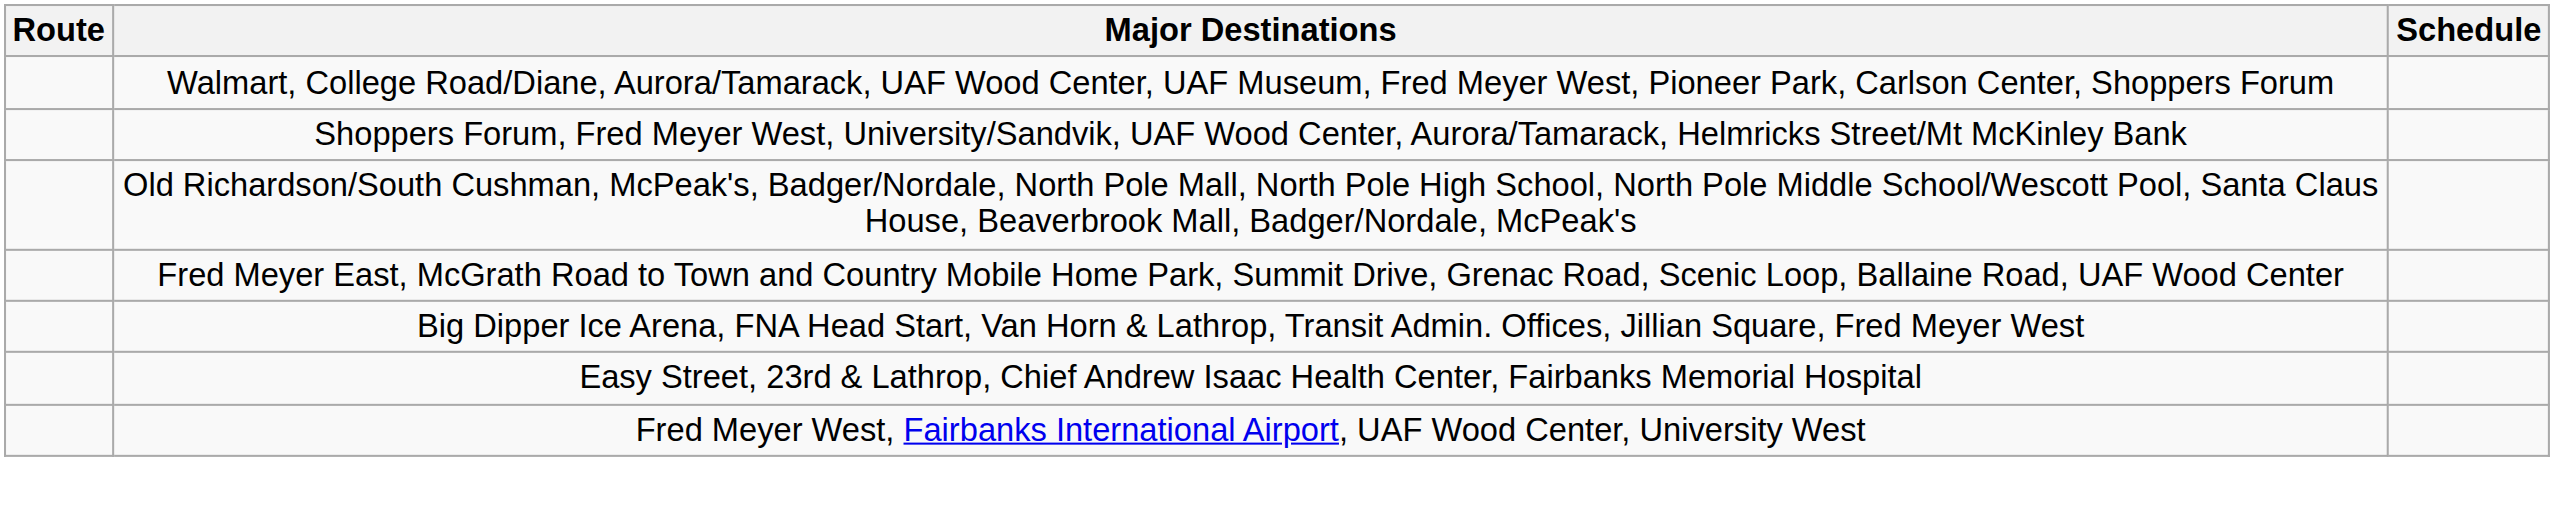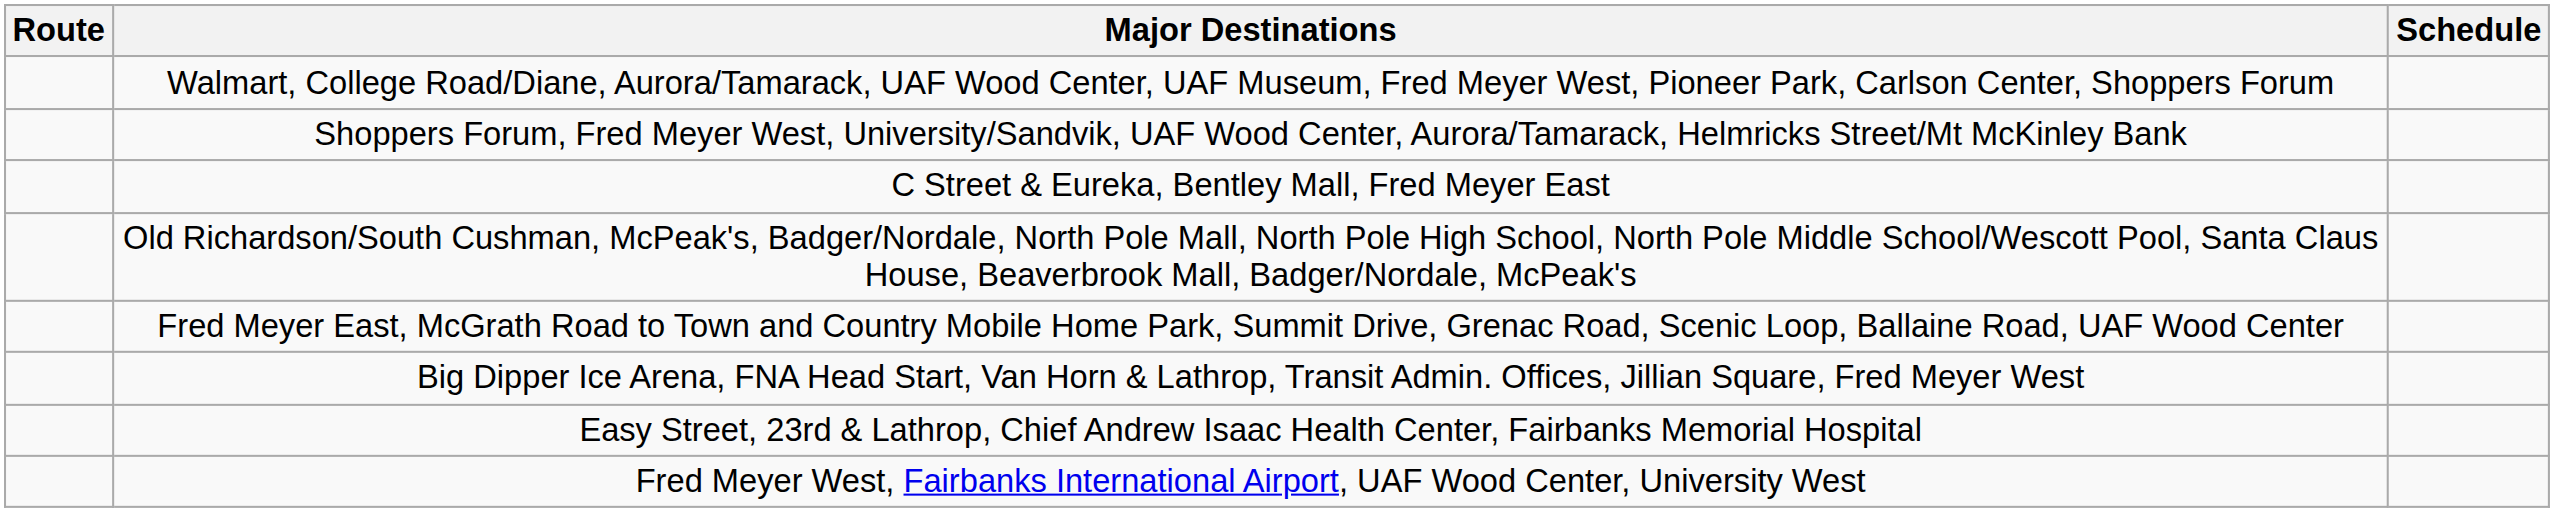+ row: C Street & Eureka, Bentley Mall, Fred Meyer East
